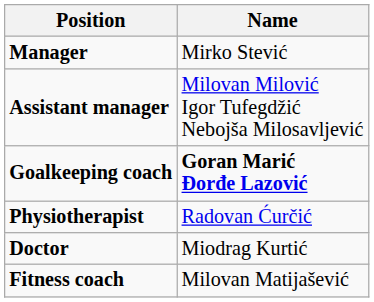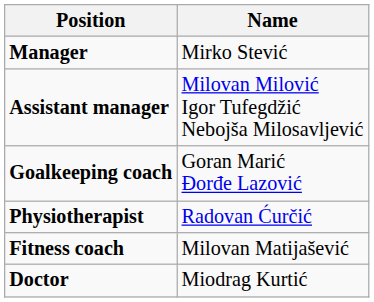Goalkeeping coach | Name: bold -> normal
rows swapped: Fitness coach <-> Doctor
